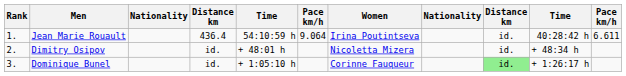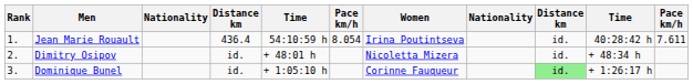Jean Marie Rouault | column 6: 9.064 -> 8.054
Jean Marie Rouault | column 11: 6.611 -> 7.611
